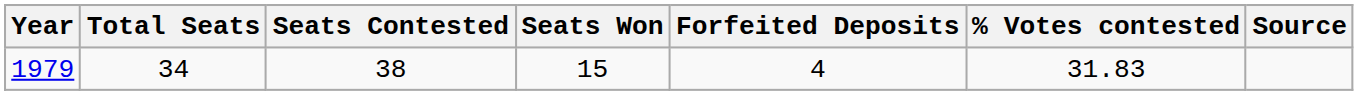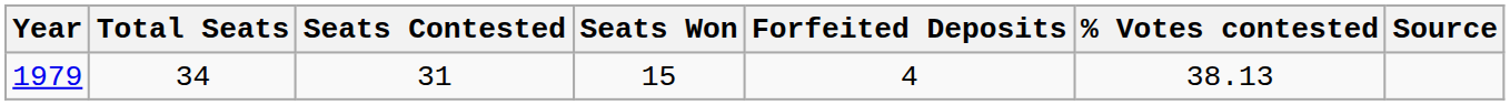1979 | Seats Contested: 38 -> 31
1979 | % Votes contested: 31.83 -> 38.13
